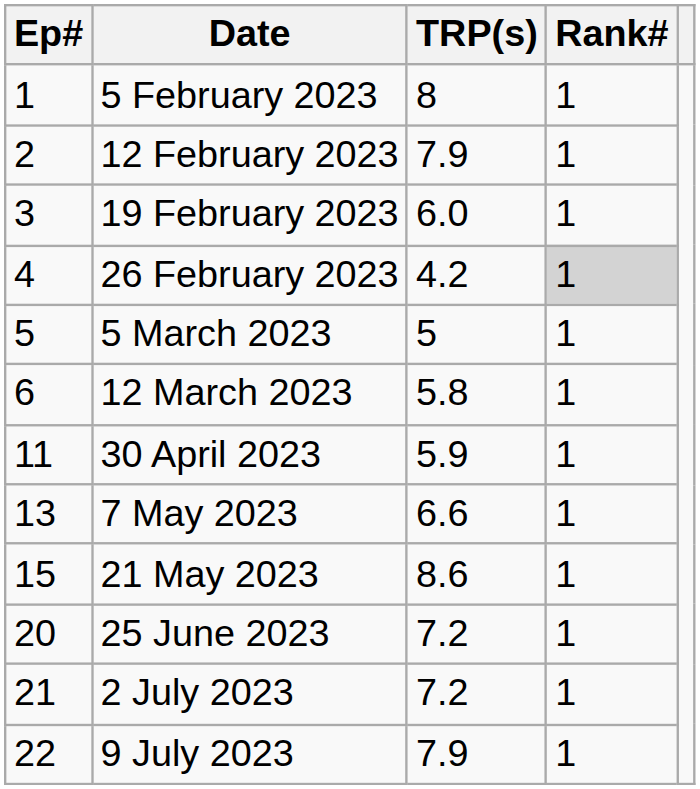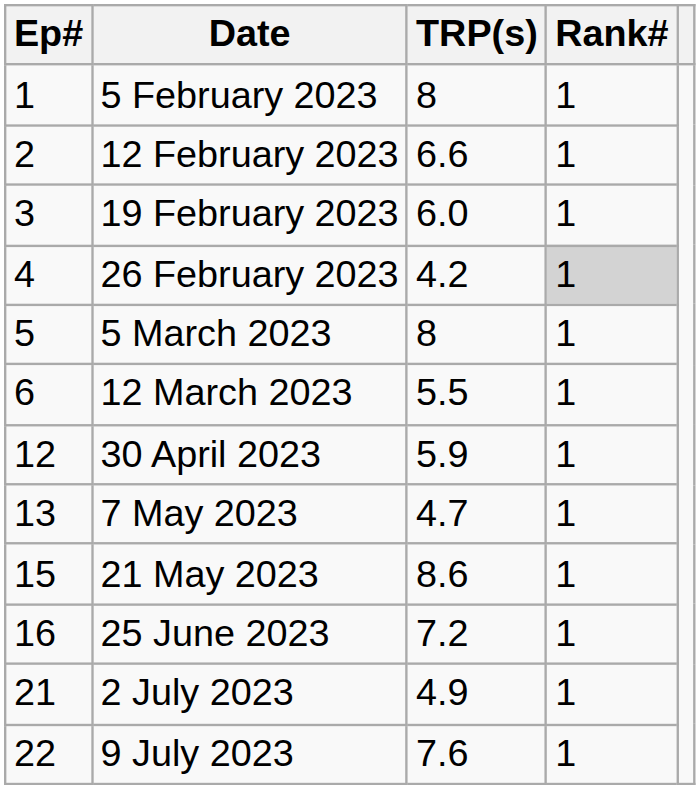12 February 2023 | TRP(s): 7.9 -> 6.6
5 March 2023 | TRP(s): 5 -> 8
12 March 2023 | TRP(s): 5.8 -> 5.5
30 April 2023 | Ep#: 11 -> 12
7 May 2023 | TRP(s): 6.6 -> 4.7
25 June 2023 | Ep#: 20 -> 16
2 July 2023 | TRP(s): 7.2 -> 4.9
9 July 2023 | TRP(s): 7.9 -> 7.6
